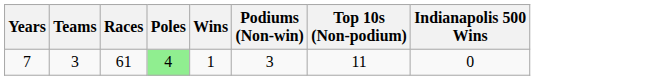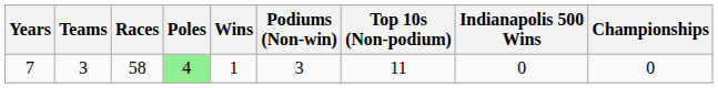+ column: Championships | 0
7 | Races: 61 -> 58
